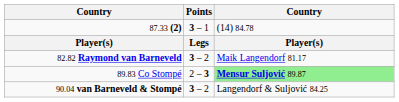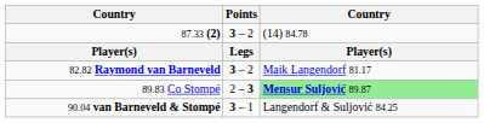87.33 (2) | Points: 3 – 1 -> 3 – 2
90.04 van Barneveld & Stompé | Points: 3 – 2 -> 3 – 1
